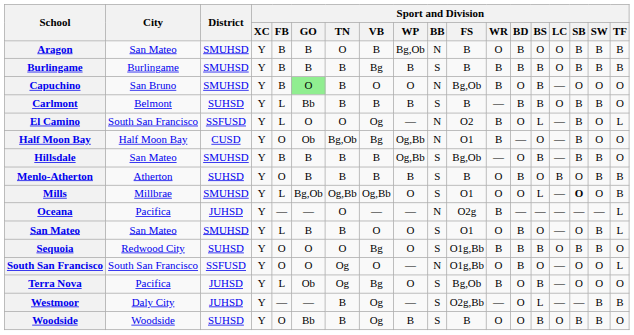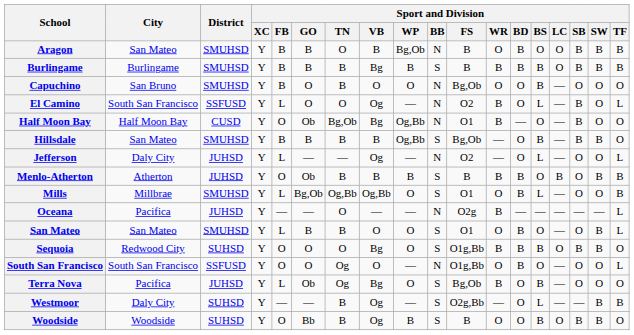Capuchino | Sport and Division / GO: lightgreen background -> no background
Capuchino | Sport and Division / WR: B -> O
- row: Carlmont | Belmont | SUHSD | Y | L | Bb | B | B | B | S | B | — | B | B | O | B | B | O
+ row: Jefferson | Daly City | JUHSD | Y | L | — | — | Og | — | N | O2 | — | O | L | — | O | O | L
Menlo-Atherton | District: SUHSD -> JUHSD
Menlo-Atherton | Sport and Division / GO: B -> Ob
Menlo-Atherton | Sport and Division / WR: O -> B
Mills | Sport and Division / BD: O -> B
Mills | Sport and Division / SB: bold -> normal
Westmoor | District: JUHSD -> SUHSD
